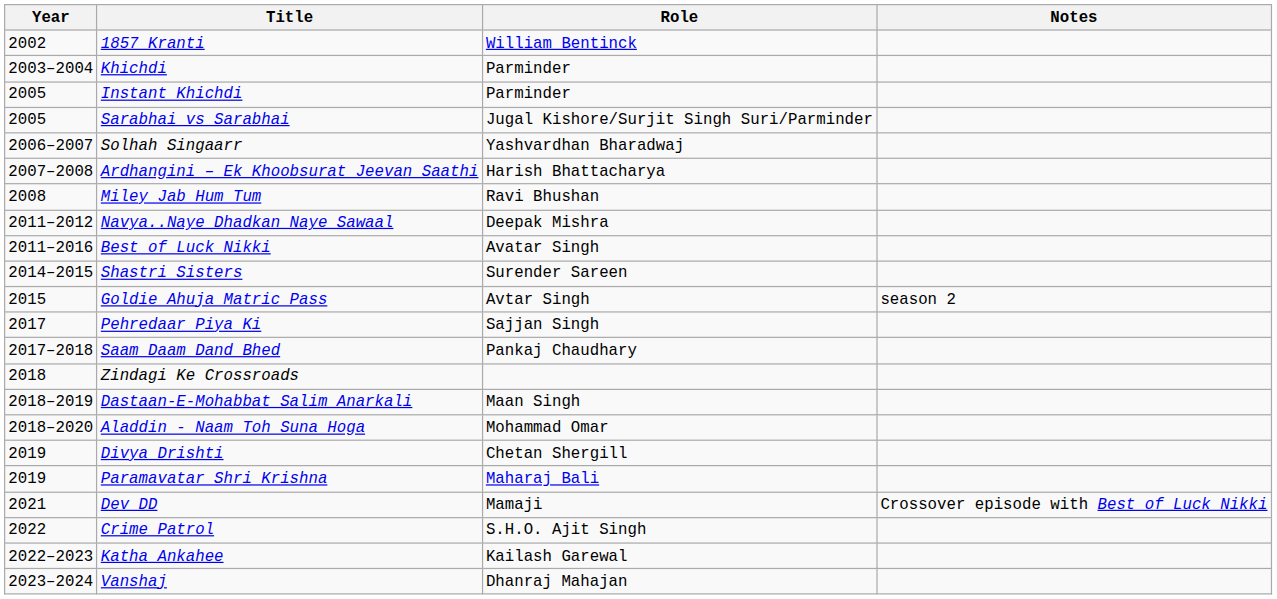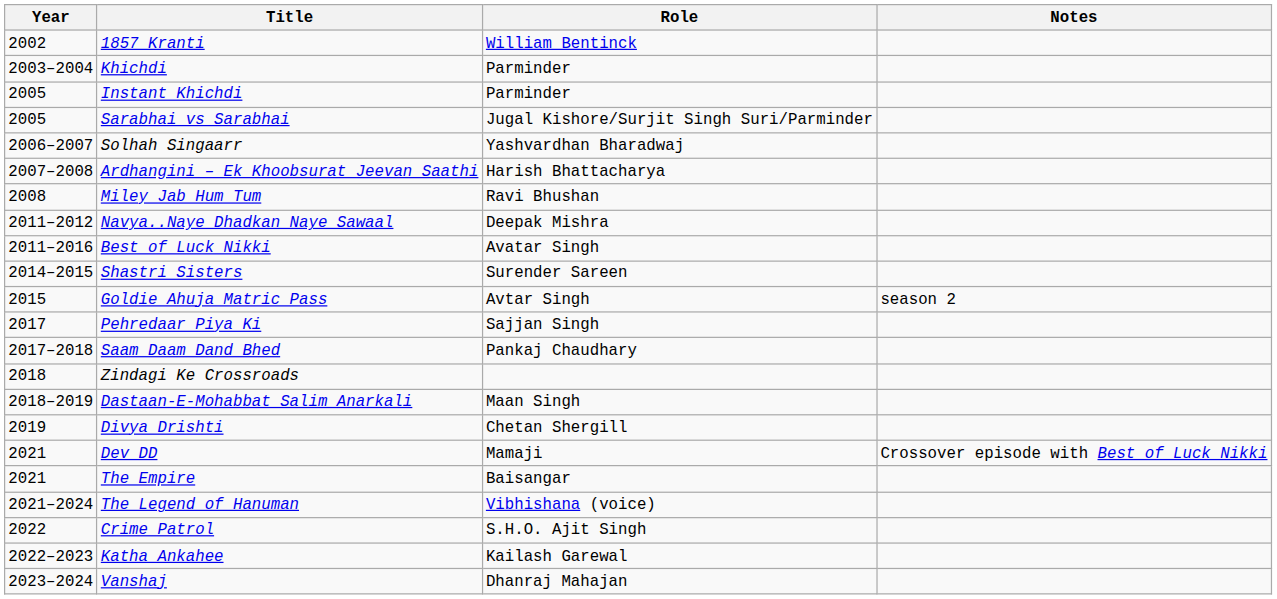- row: 2018–2020 | Aladdin - Naam Toh Suna Hoga | Mohammad Omar
- row: 2019 | Paramavatar Shri Krishna | Maharaj Bali
+ row: 2021 | The Empire | Baisangar
+ row: 2021–2024 | The Legend of Hanuman | Vibhishana (voice)
